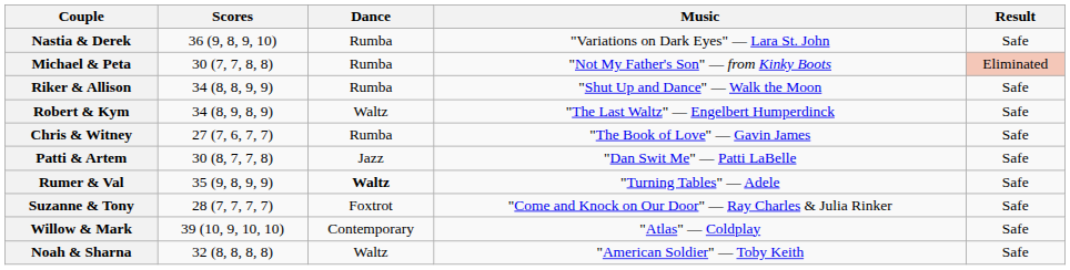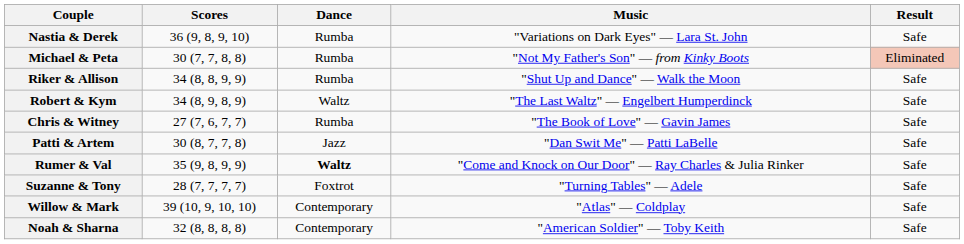Rumer & Val | Music: "Turning Tables" — Adele -> "Come and Knock on Our Door" — Ray Charles & Julia Rinker
Suzanne & Tony | Music: "Come and Knock on Our Door" — Ray Charles & Julia Rinker -> "Turning Tables" — Adele
Noah & Sharna | Dance: Waltz -> Contemporary
